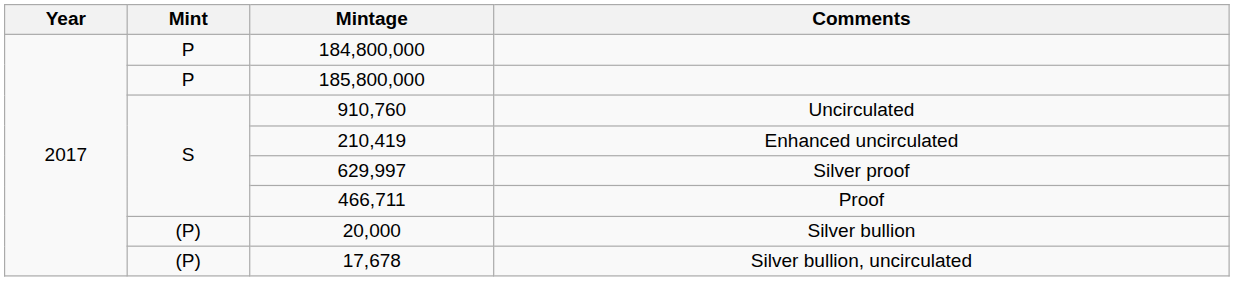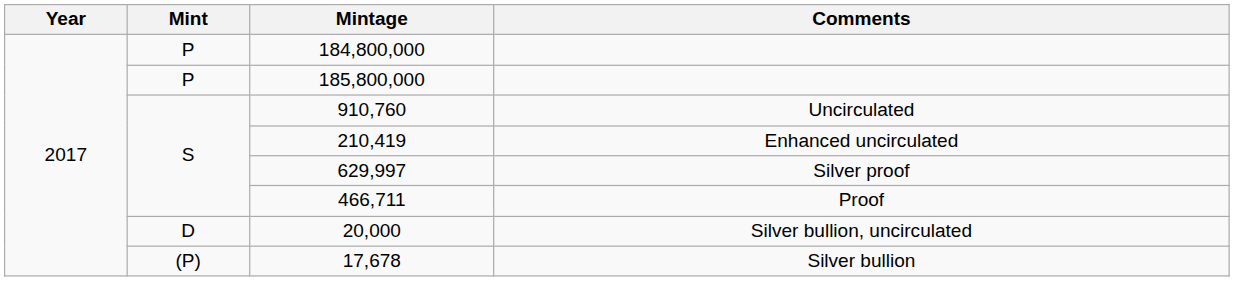20,000 | Mint: (P) -> D
20,000 | Comments: Silver bullion -> Silver bullion, uncirculated
17,678 | Comments: Silver bullion, uncirculated -> Silver bullion
